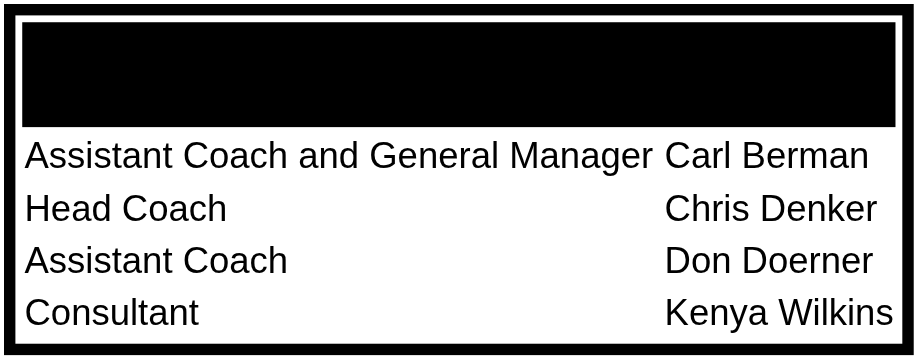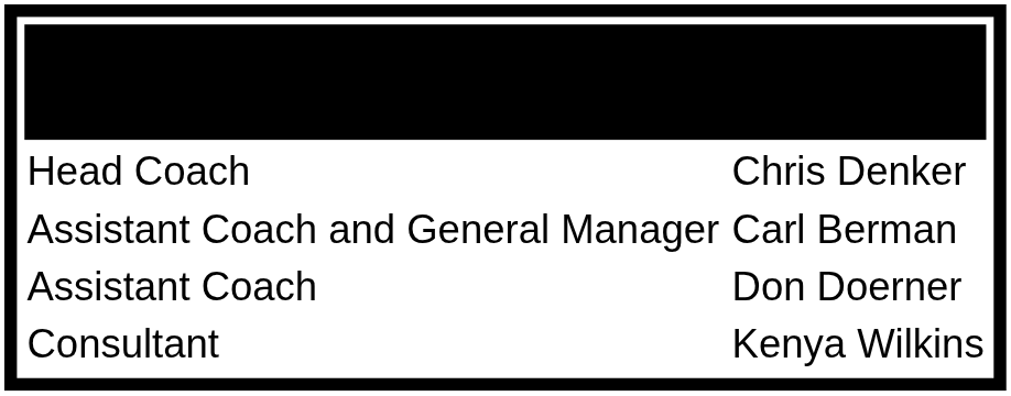rows swapped: Head Coach <-> Assistant Coach and General Manager
